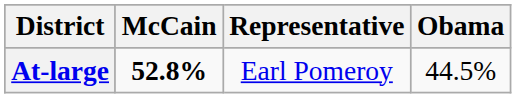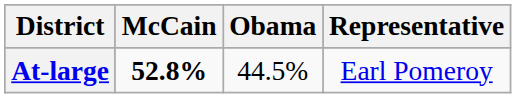columns swapped: Obama <-> Representative
